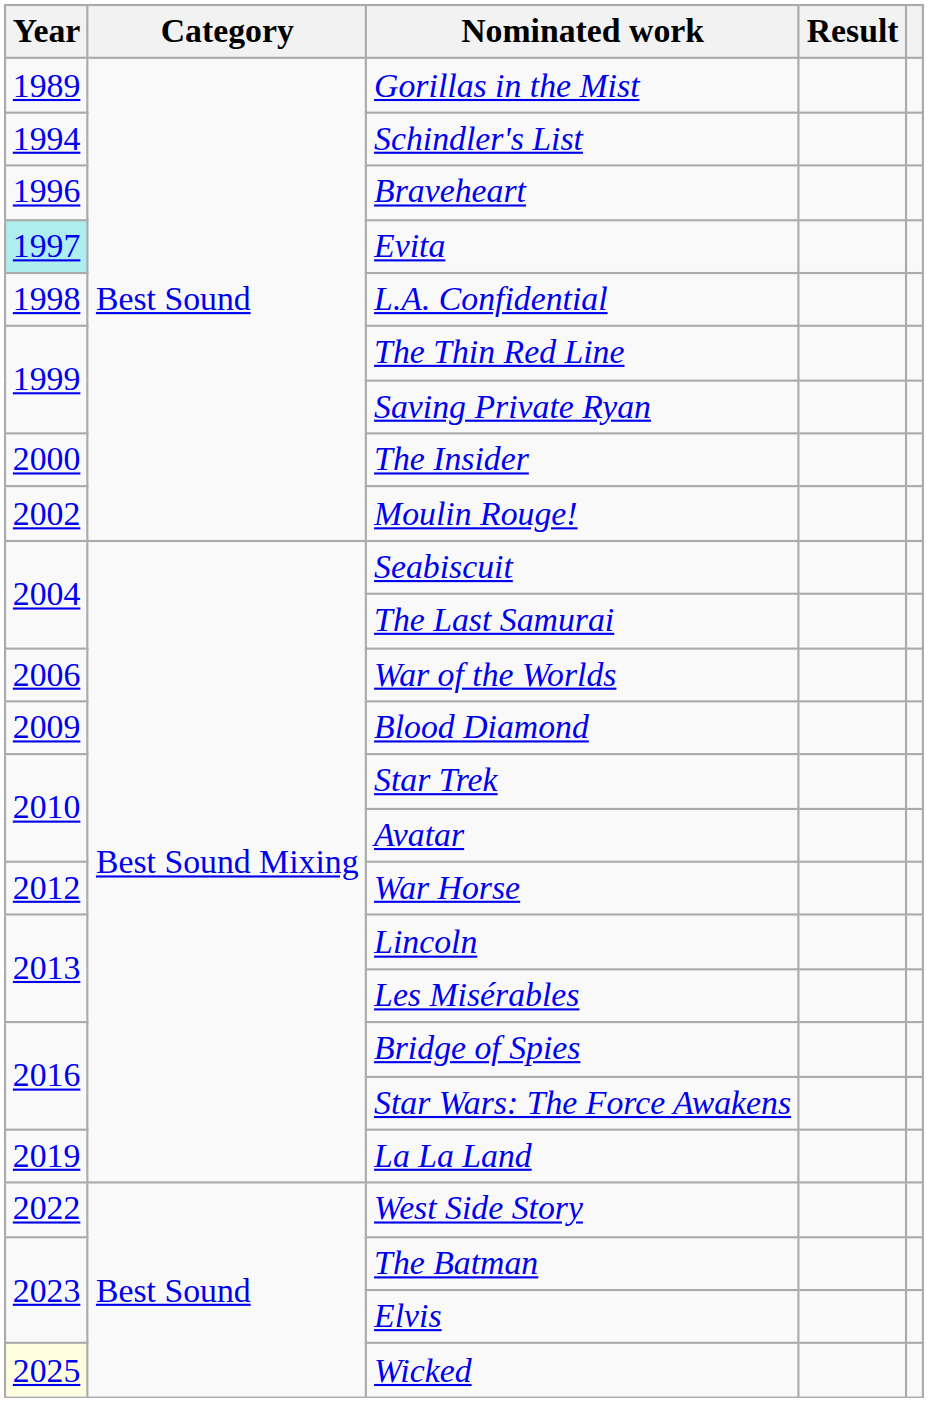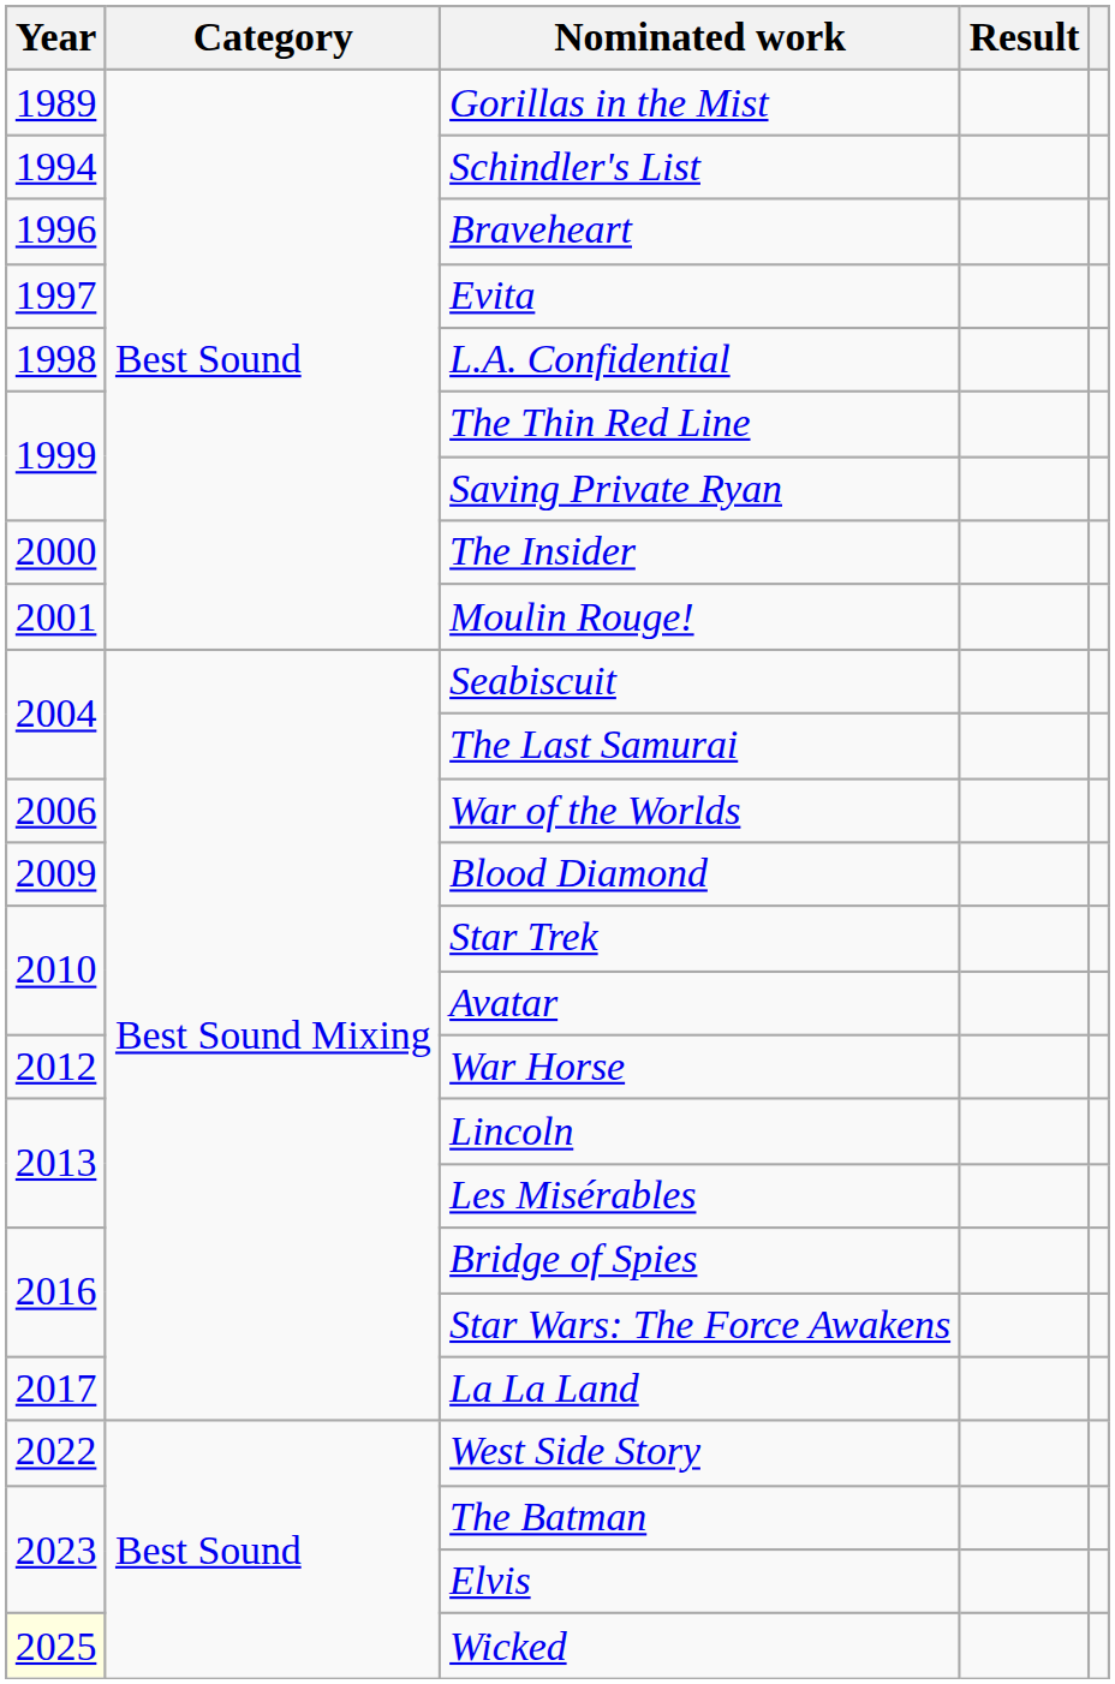Evita | Year: paleturquoise background -> no background
Moulin Rouge! | Year: 2002 -> 2001
La La Land | Year: 2019 -> 2017
